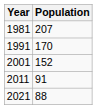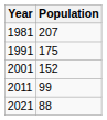1991 | Population: 170 -> 175
2011 | Population: 91 -> 99
